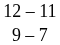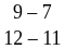rows swapped: 9 – 7 <-> 12 – 11
